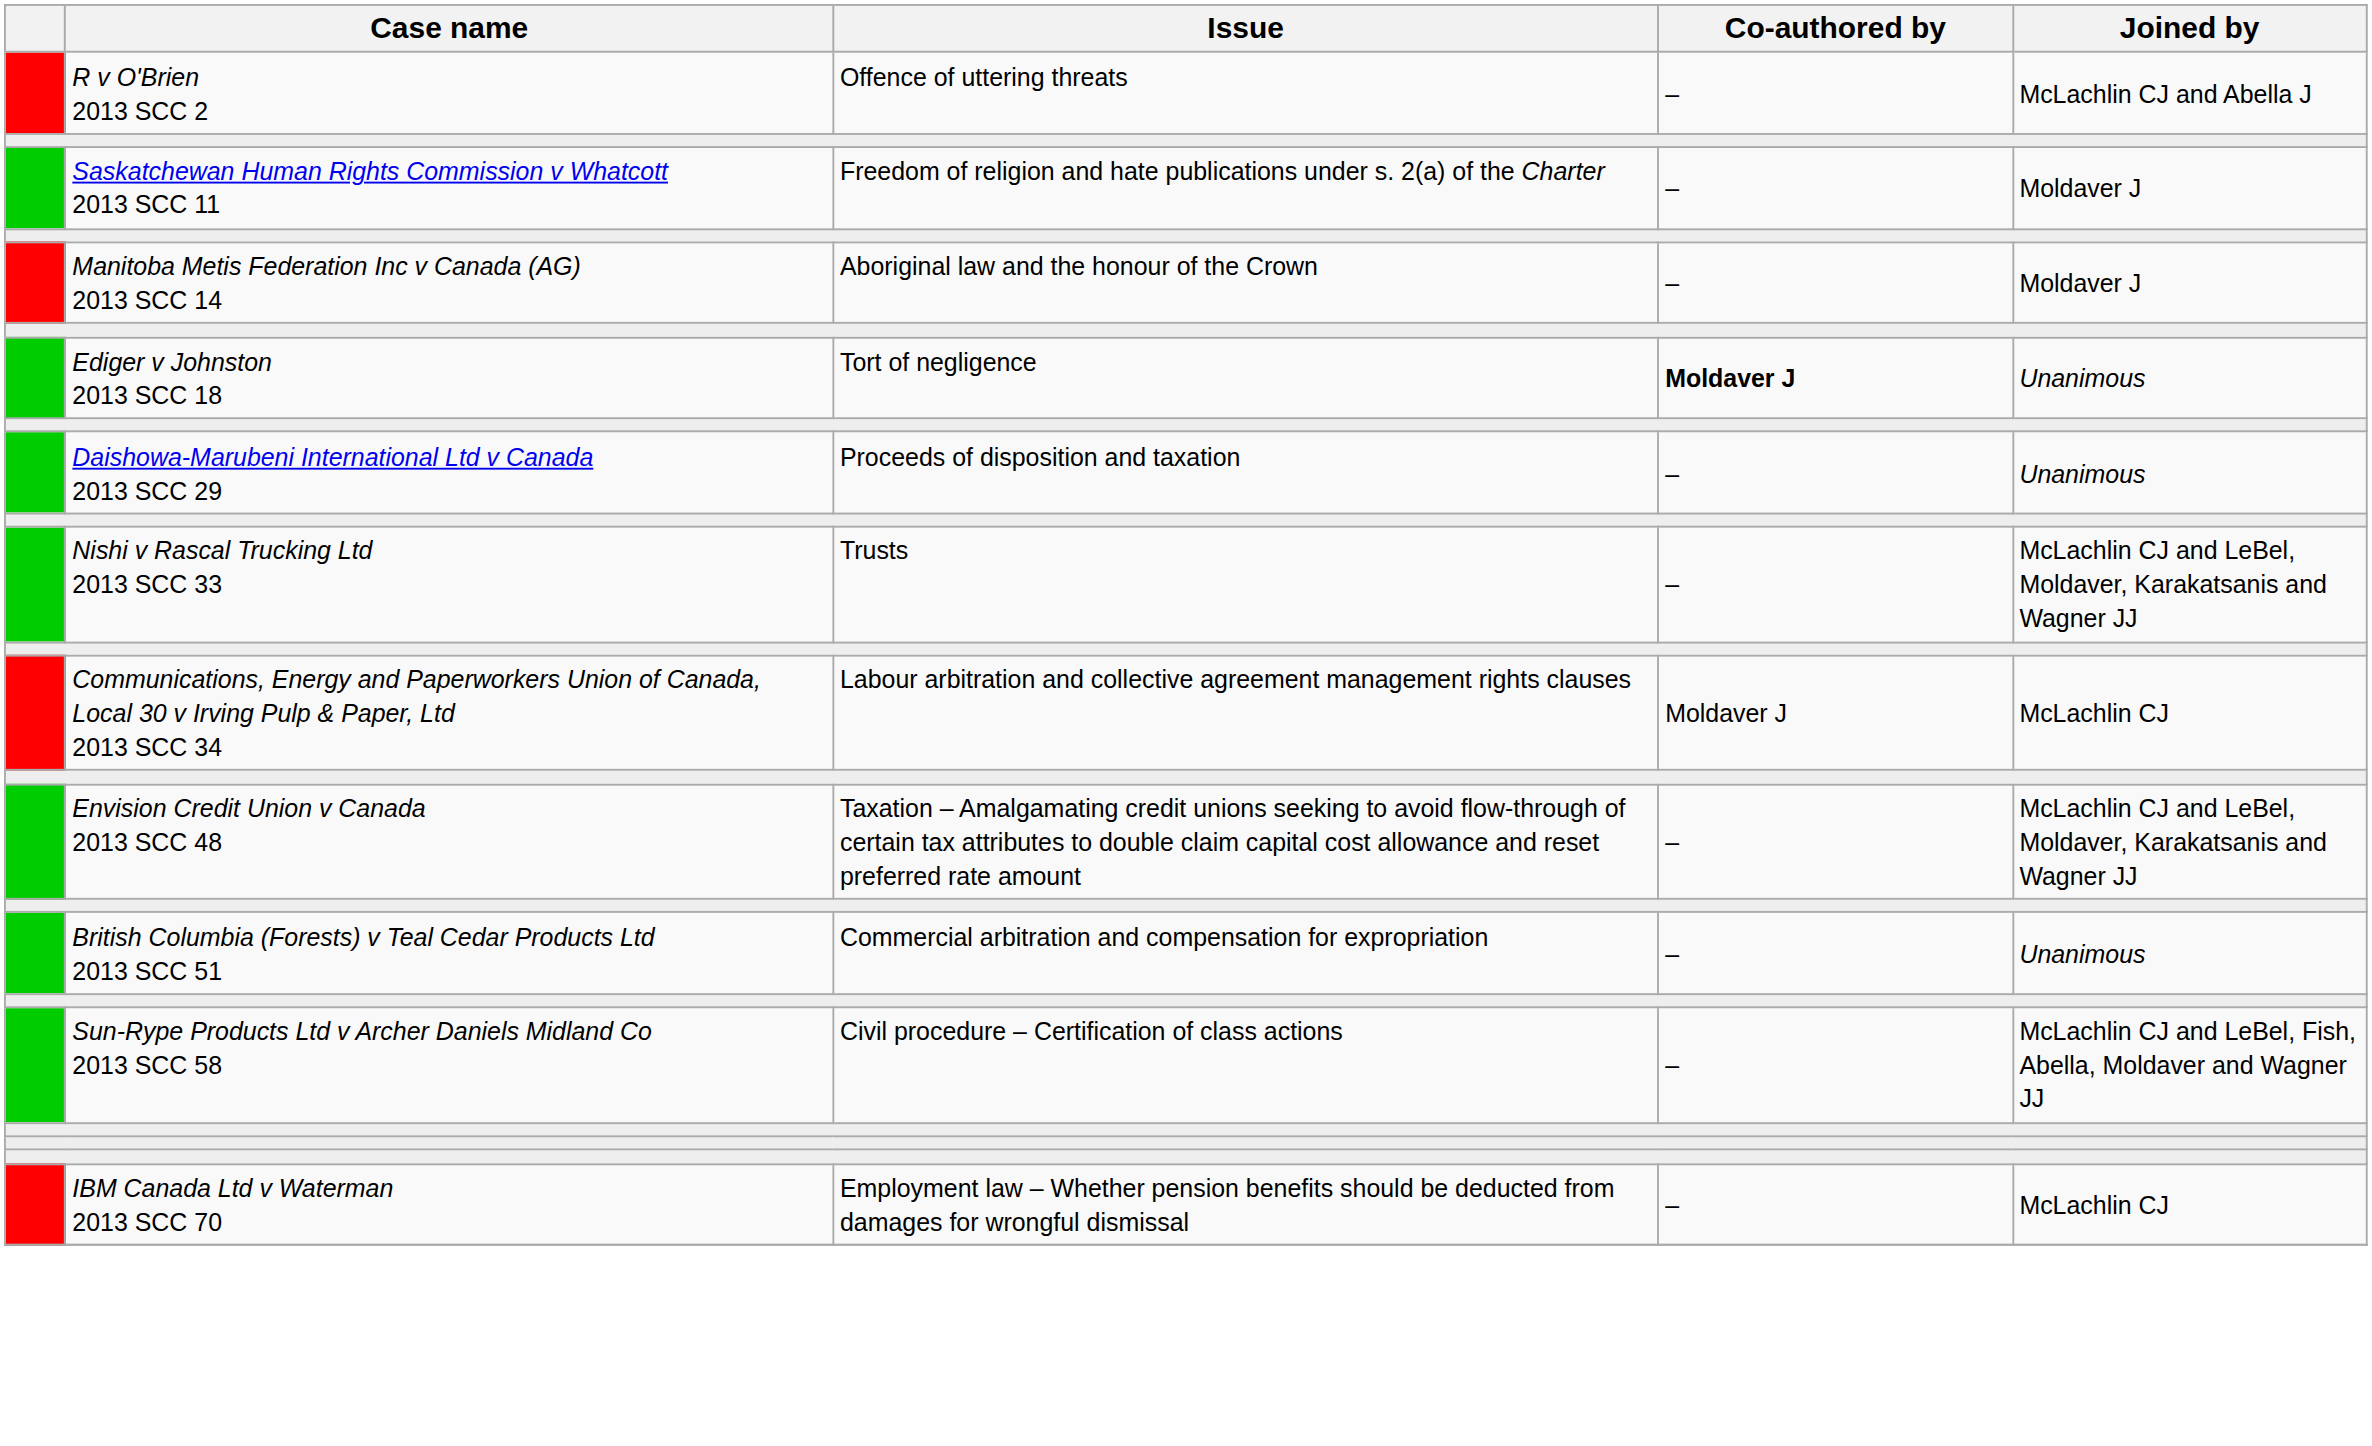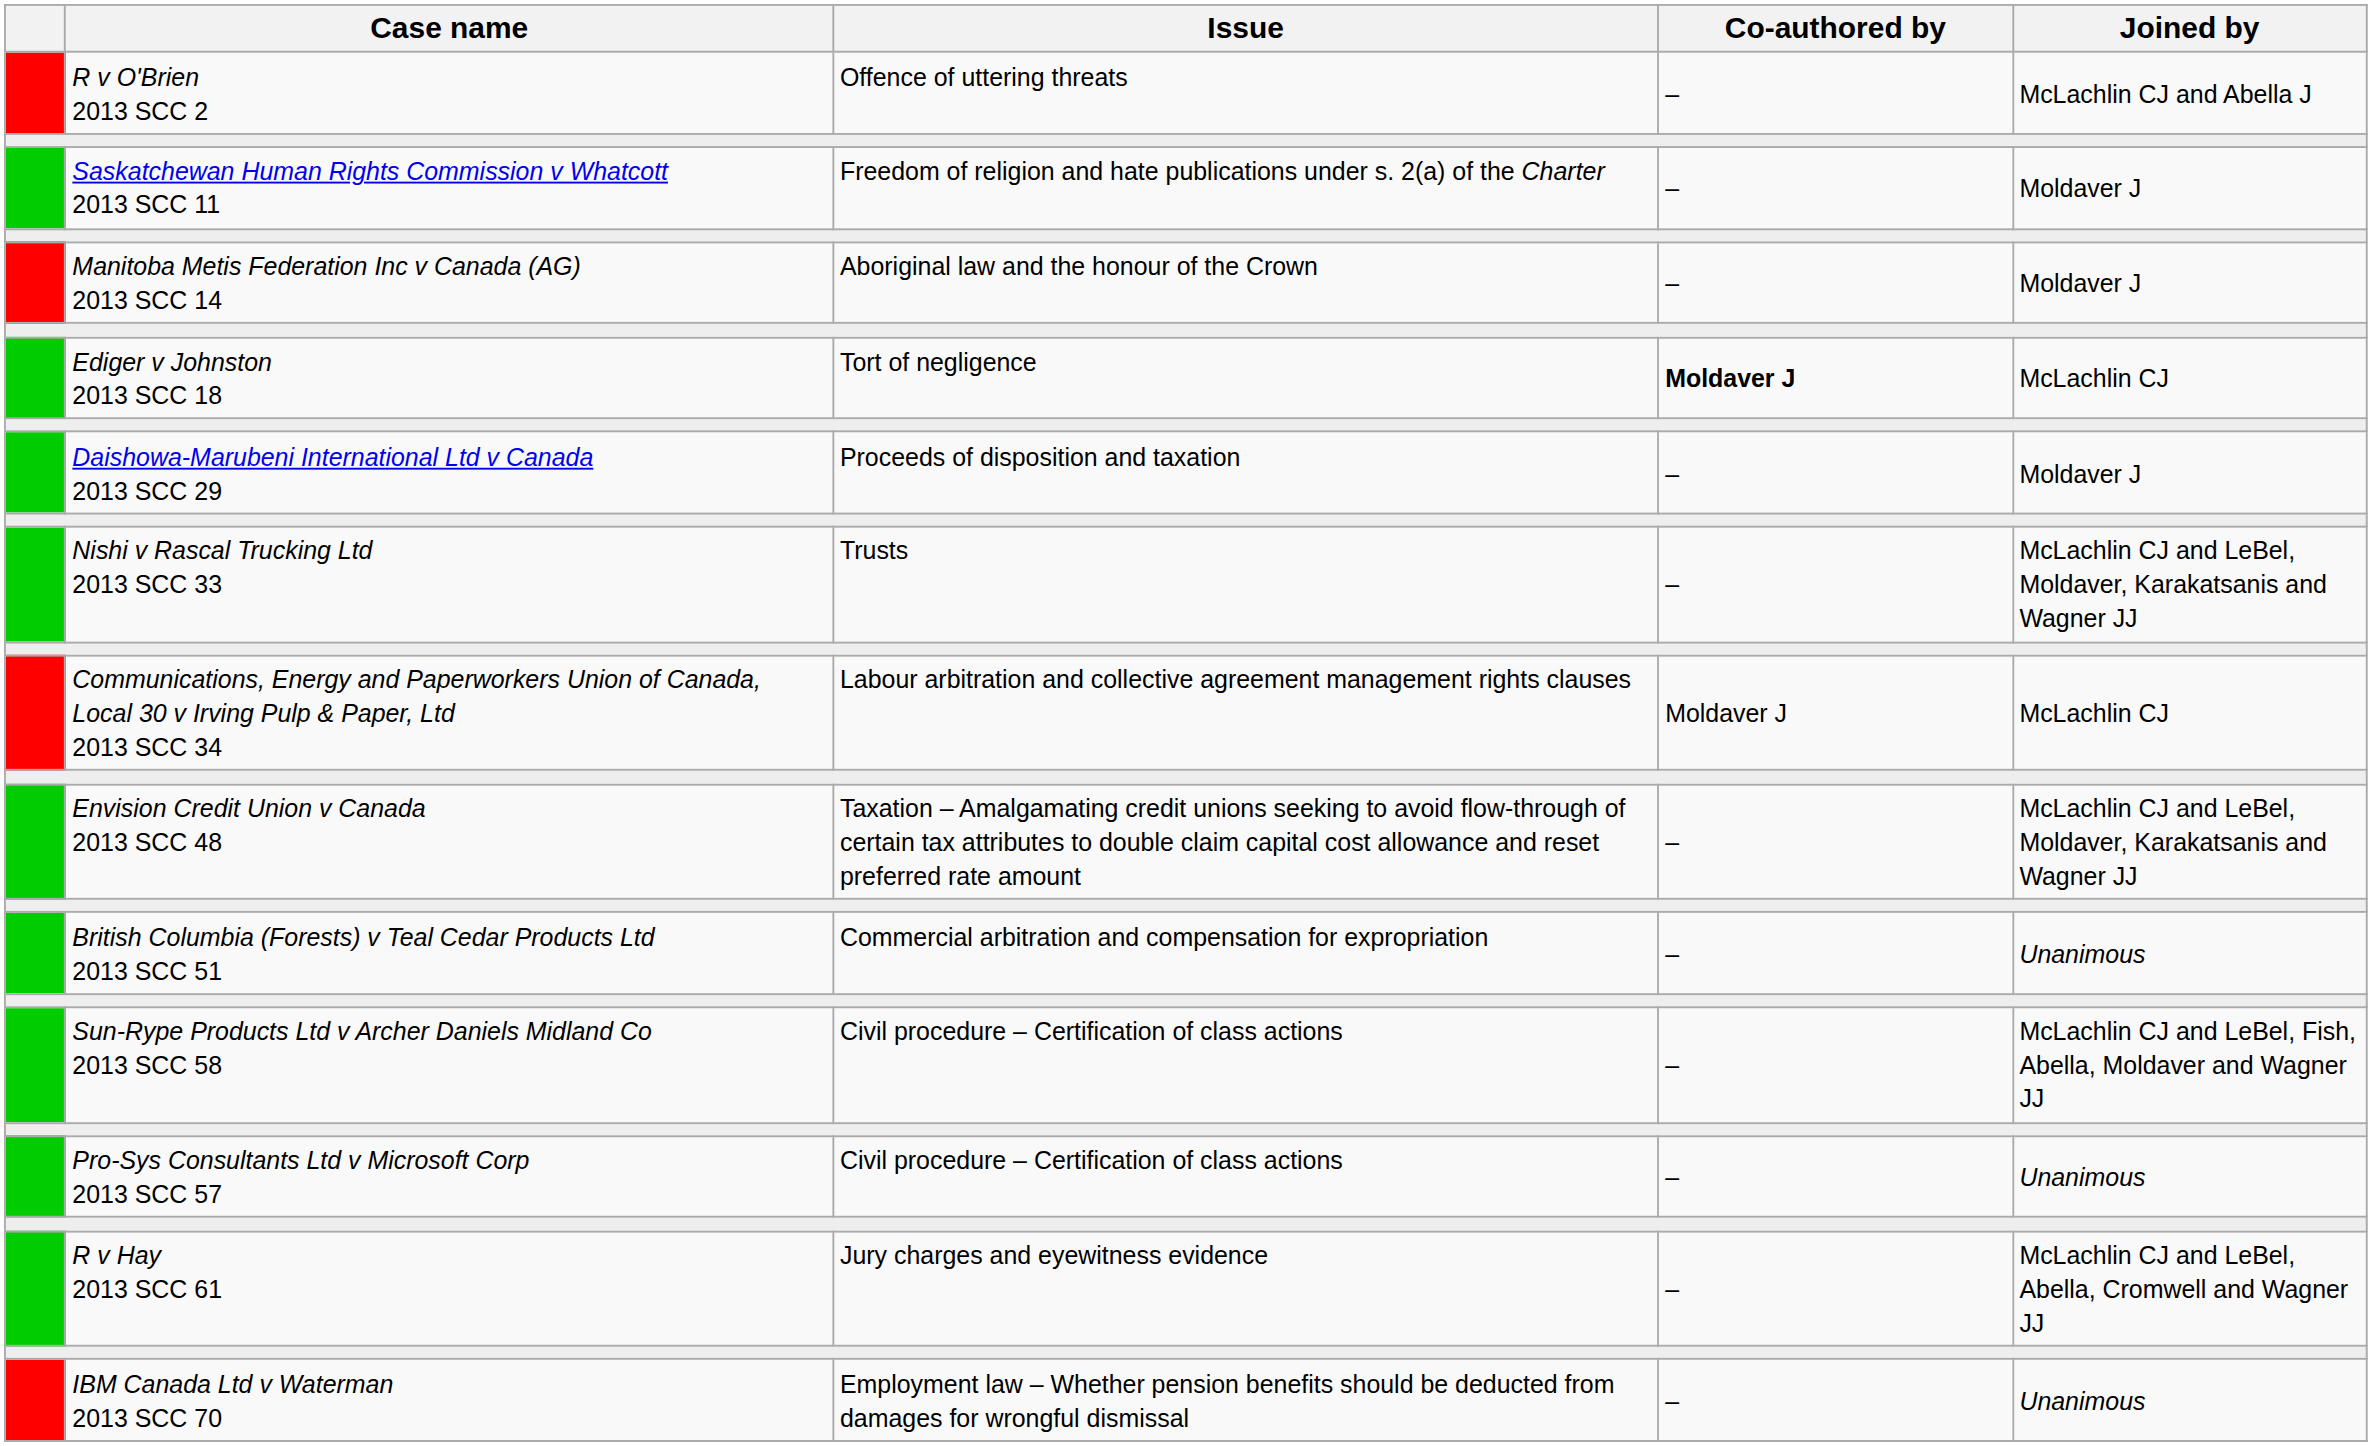Ediger v Johnston 2013 SCC 18 | Joined by: Unanimous -> McLachlin CJ
Daishowa-Marubeni International Ltd v Canada 2013 SCC 29 | Joined by: Unanimous -> Moldaver J
+ row: Pro-Sys Consultants Ltd v Microsoft Corp 2013 SCC 57 | Civil procedure – Certification of class actions | – | Unanimous
+ row: R v Hay 2013 SCC 61 | Jury charges and eyewitness evidence | – | McLachlin CJ and LeBel, Abella, Cromwell and Wagner JJ
IBM Canada Ltd v Waterman 2013 SCC 70 | Joined by: McLachlin CJ -> Unanimous
